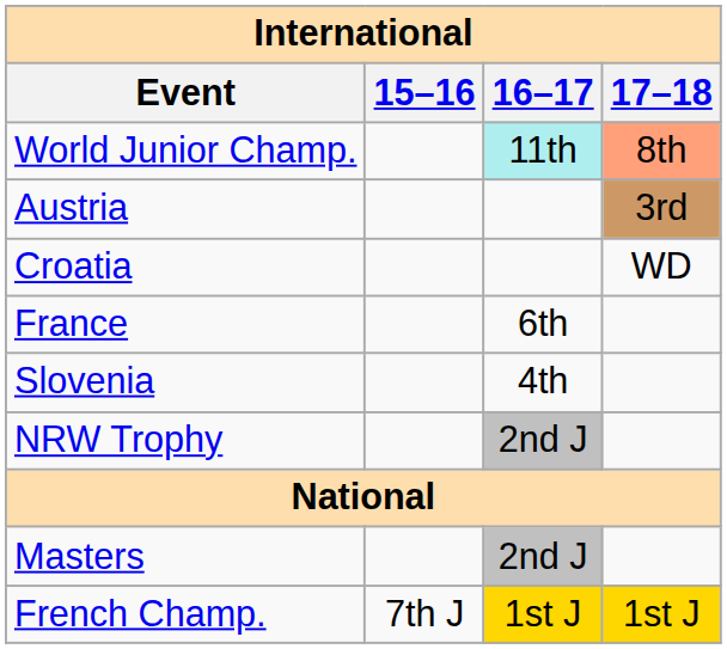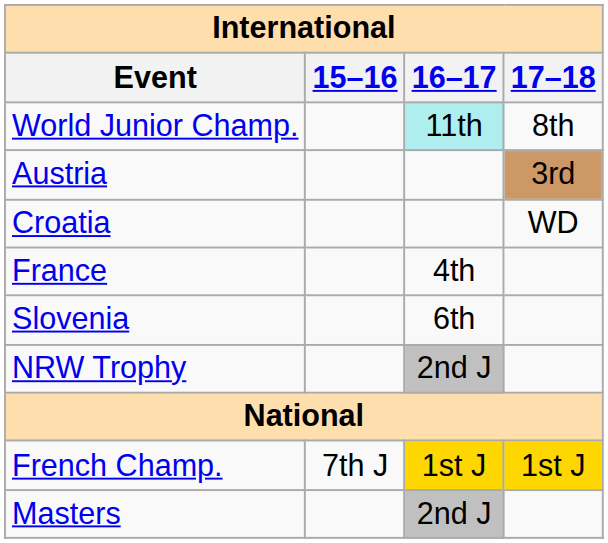World Junior Champ. | 17–18: lightsalmon background -> no background
France | 16–17: 6th -> 4th
Slovenia | 16–17: 4th -> 6th
rows swapped: French Champ. <-> Masters
